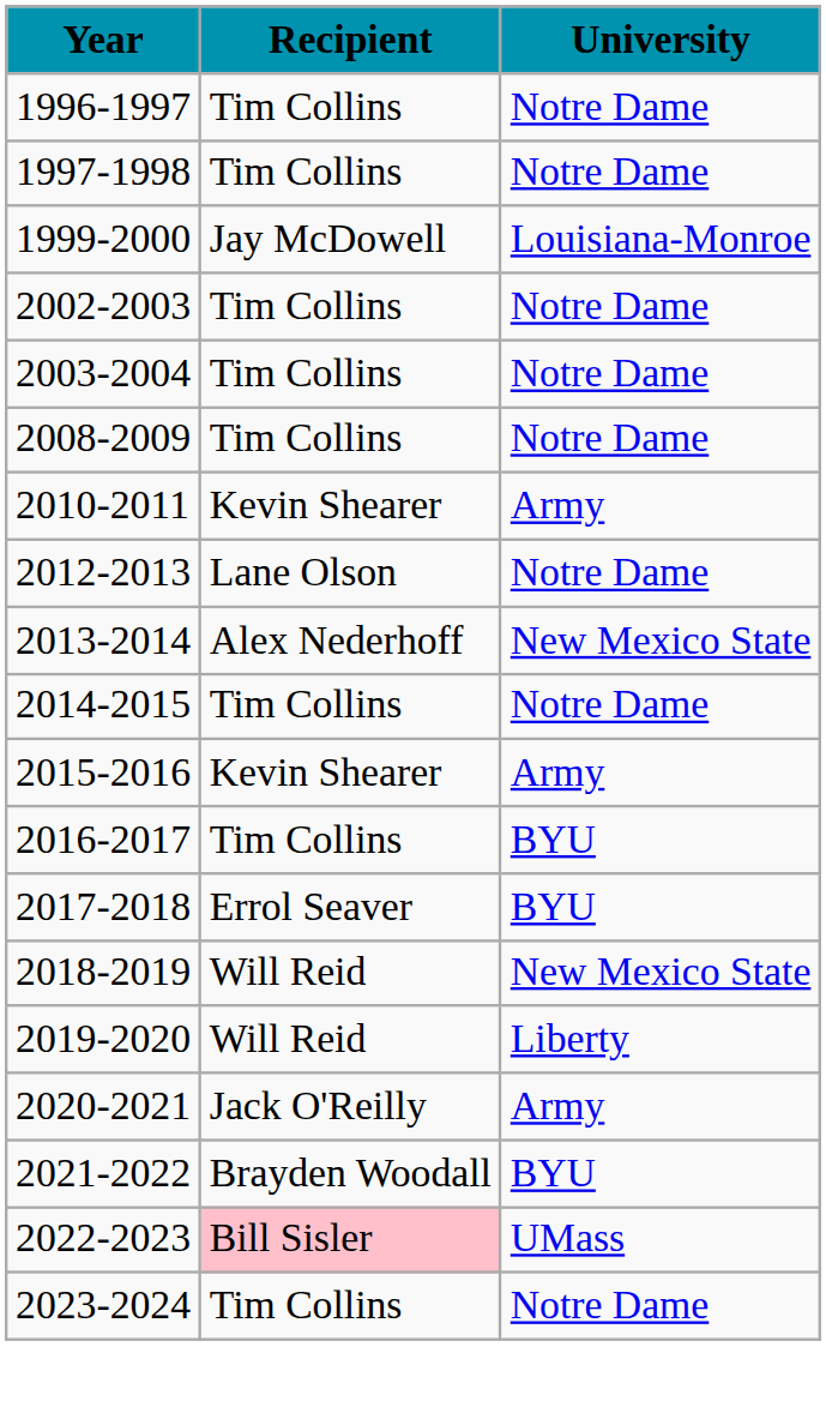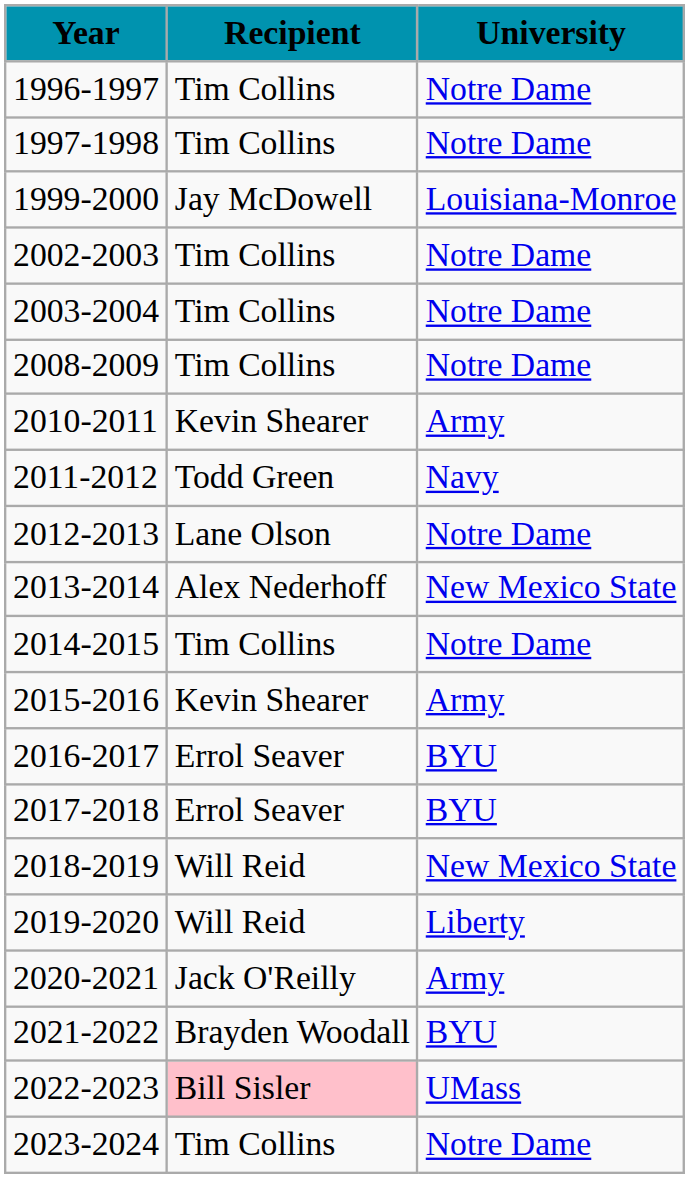+ row: 2011-2012 | Todd Green | Navy
2016-2017 | Recipient: Tim Collins -> Errol Seaver
